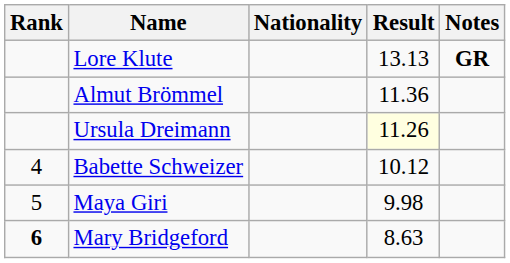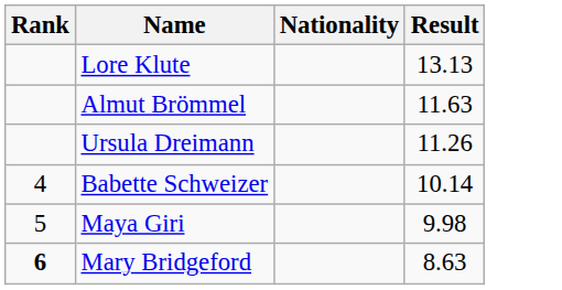- column: Notes | GR
Almut Brömmel | Result: 11.36 -> 11.63
Ursula Dreimann | Result: lightyellow background -> no background
Babette Schweizer | Result: 10.12 -> 10.14
